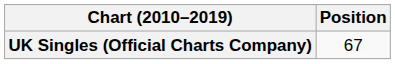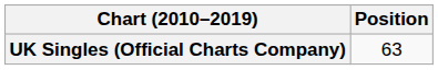UK Singles (Official Charts Company) | Position: 67 -> 63
